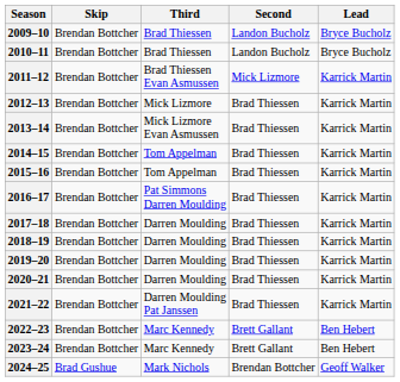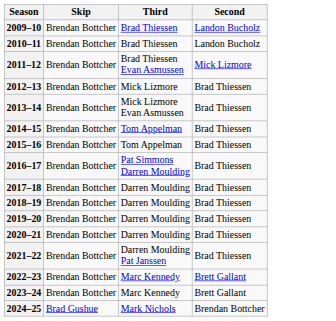- column: Lead | Bryce Bucholz | Bryce Bucholz | Karrick Martin | Karrick Martin | Karrick Martin | Karrick Martin | Karrick Martin | Karrick Martin | Karrick Martin | Karrick Martin | Karrick Martin | Karrick Martin | Karrick Martin | Ben Hebert | Ben Hebert | Geoff Walker
